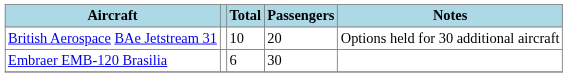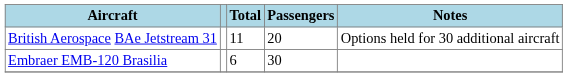British Aerospace BAe Jetstream 31 | Total: 10 -> 11
